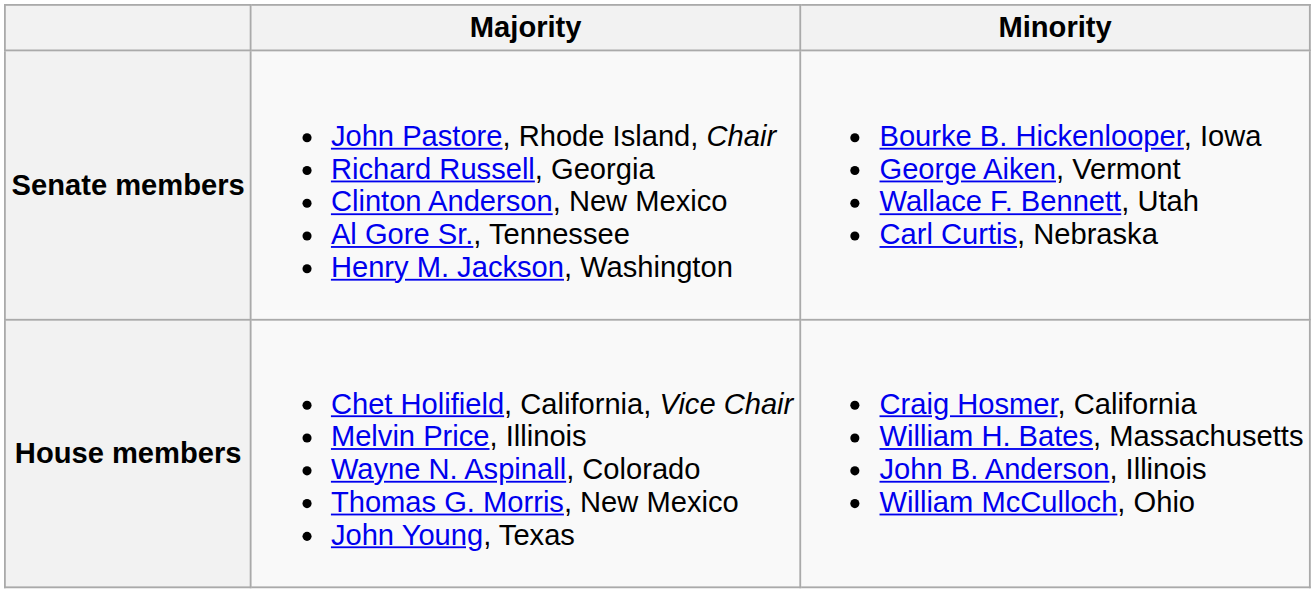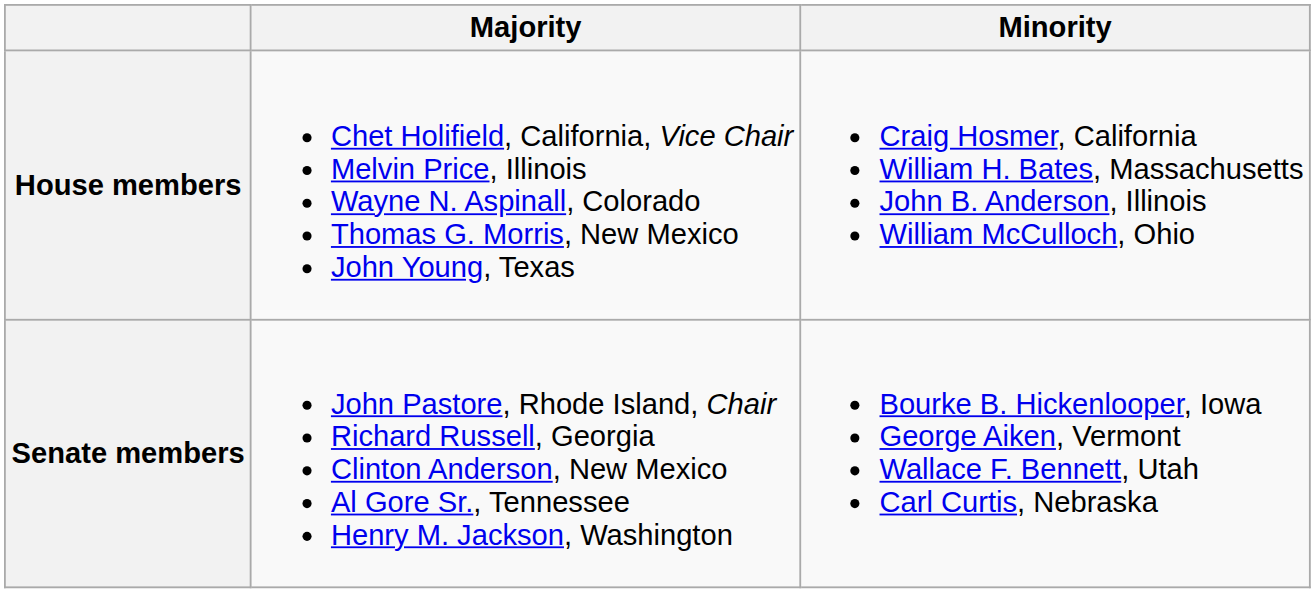rows swapped: Senate members <-> House members
